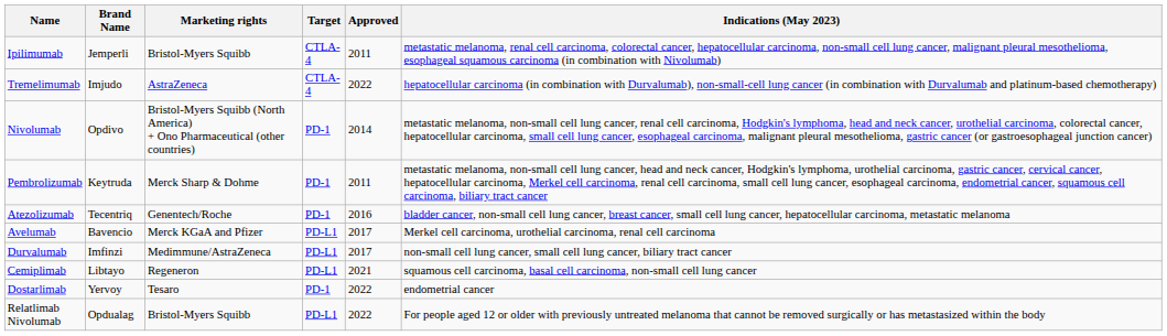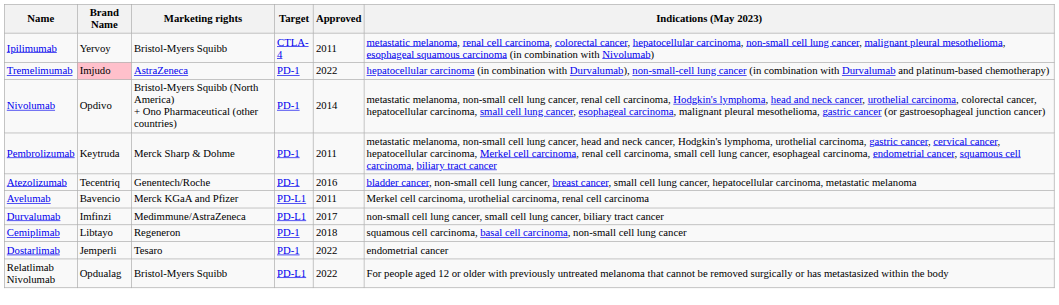Ipilimumab | Brand Name: Jemperli -> Yervoy
Tremelimumab | Brand Name: no background -> pink background
Tremelimumab | Target: CTLA-4 -> PD-1
Avelumab | Approved: 2017 -> 2011
Cemiplimab | Target: PD-L1 -> PD-1
Cemiplimab | Approved: 2021 -> 2018
Dostarlimab | Brand Name: Yervoy -> Jemperli
